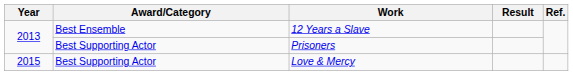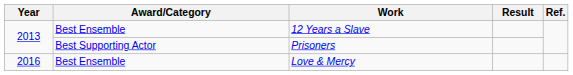Love & Mercy | Year: 2015 -> 2016
Love & Mercy | Award/Category: Best Supporting Actor -> Best Ensemble
